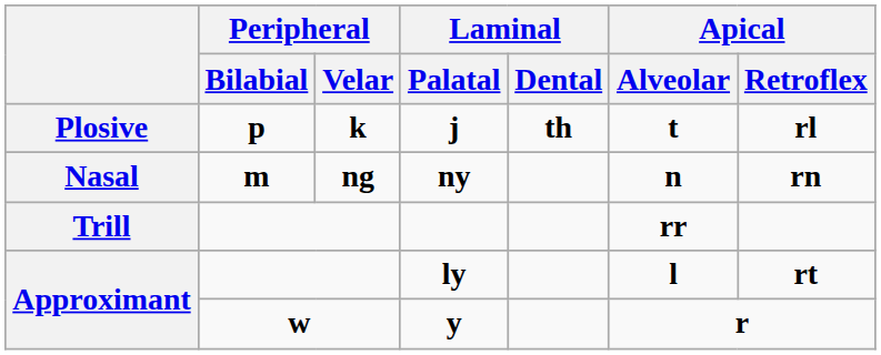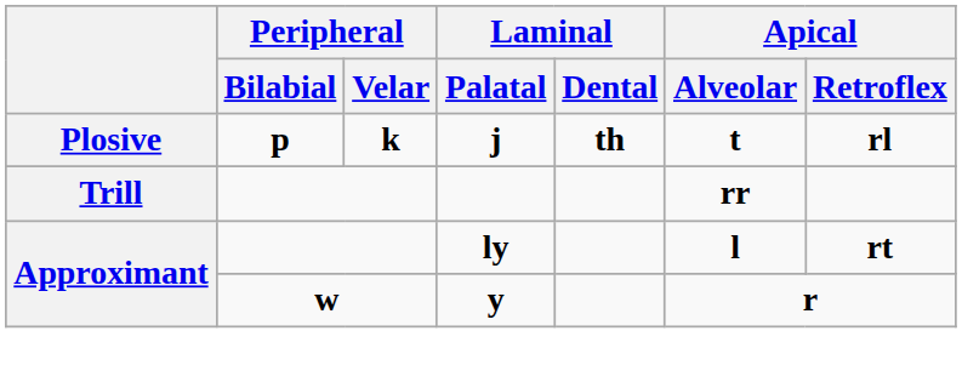- row: Nasal | m | ng | ny | n | rn
